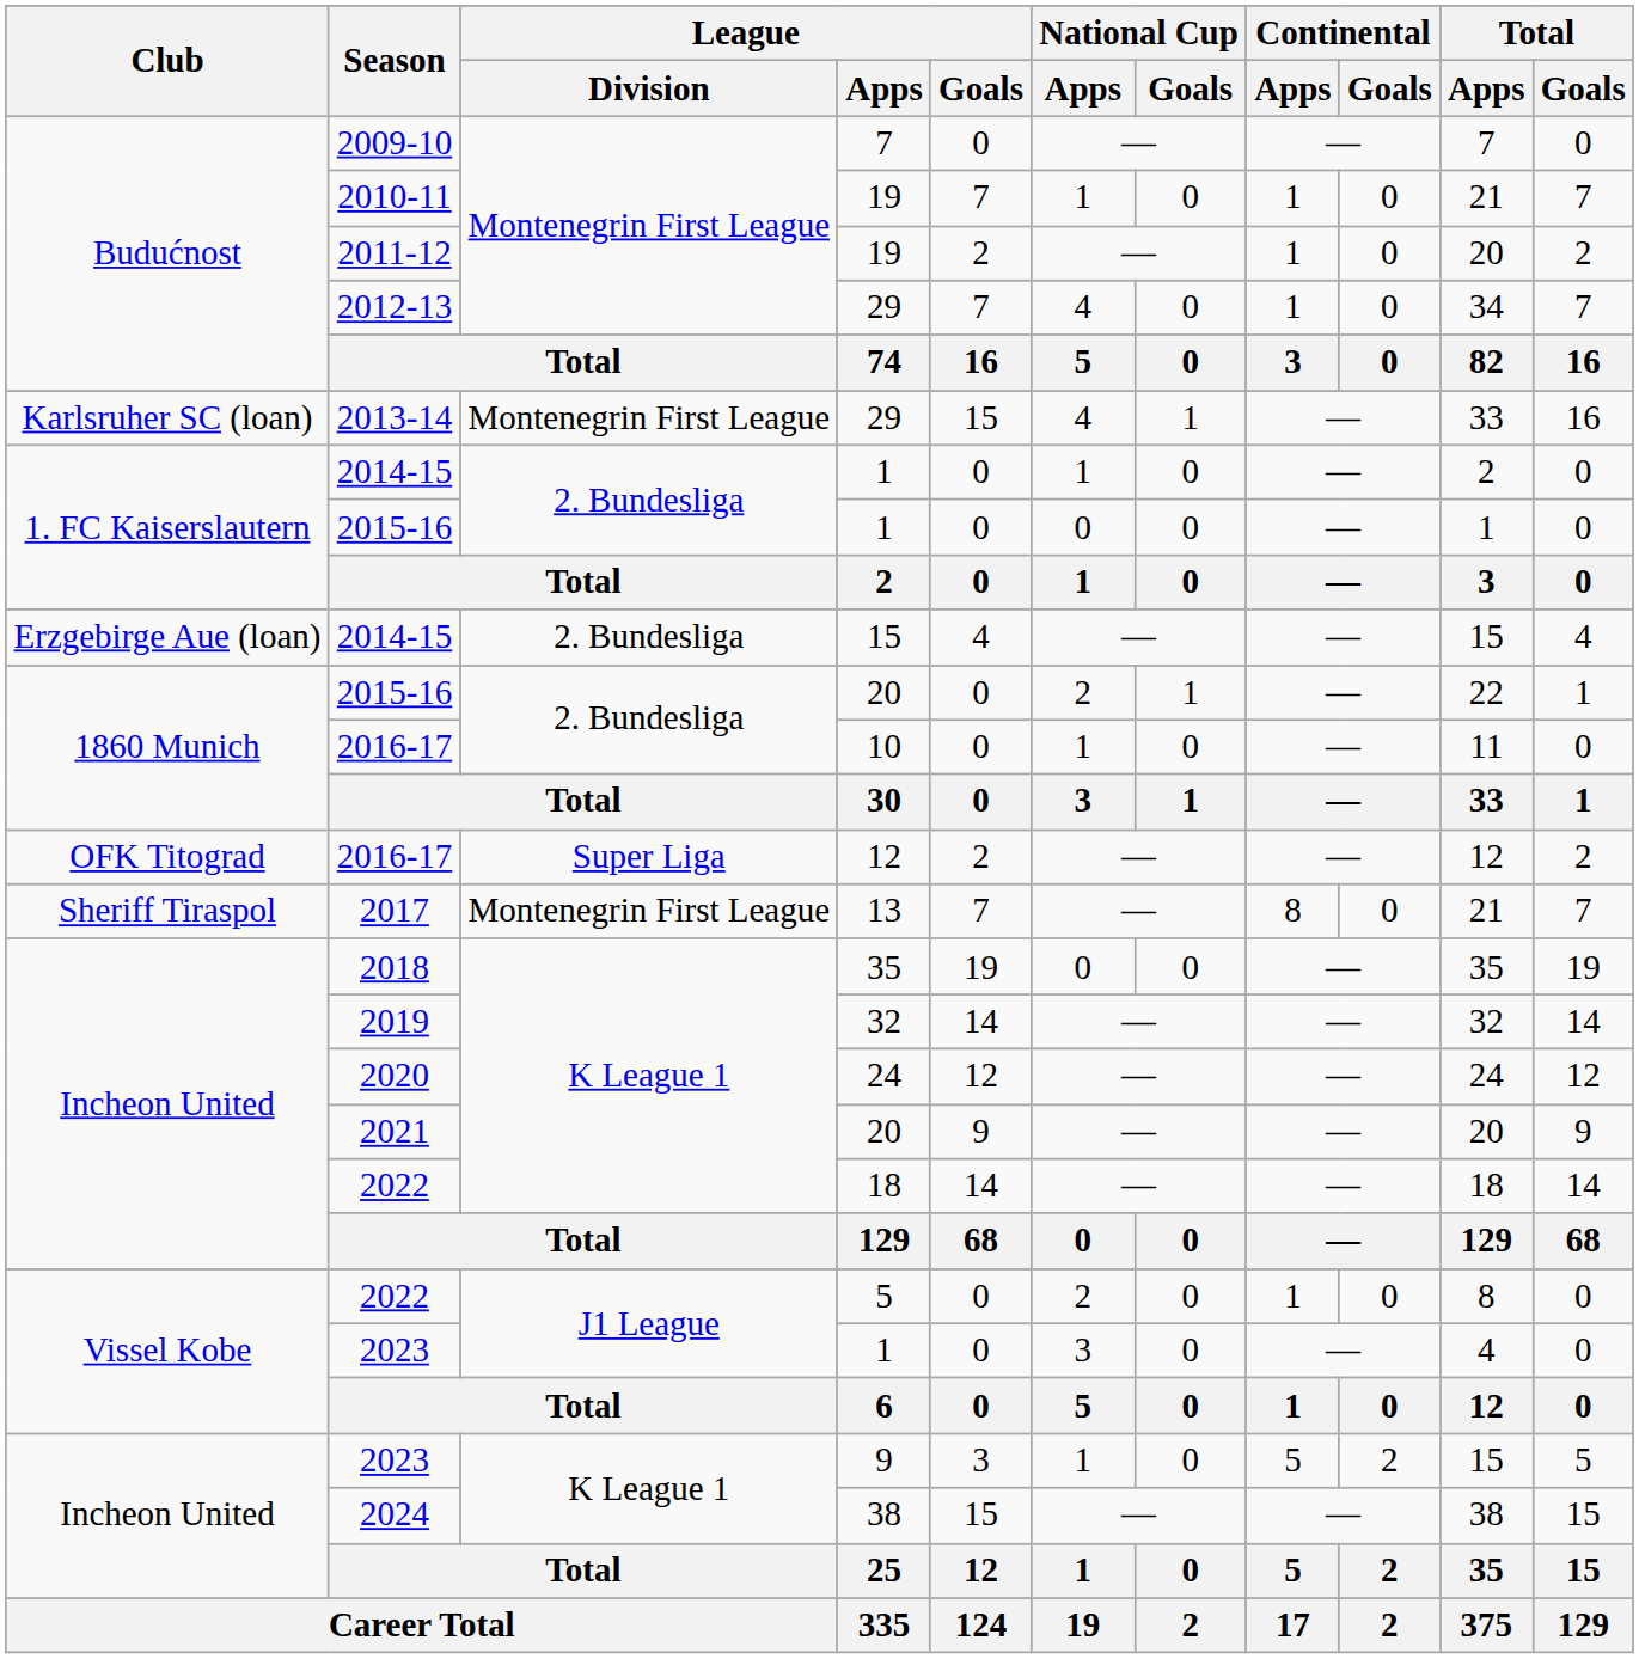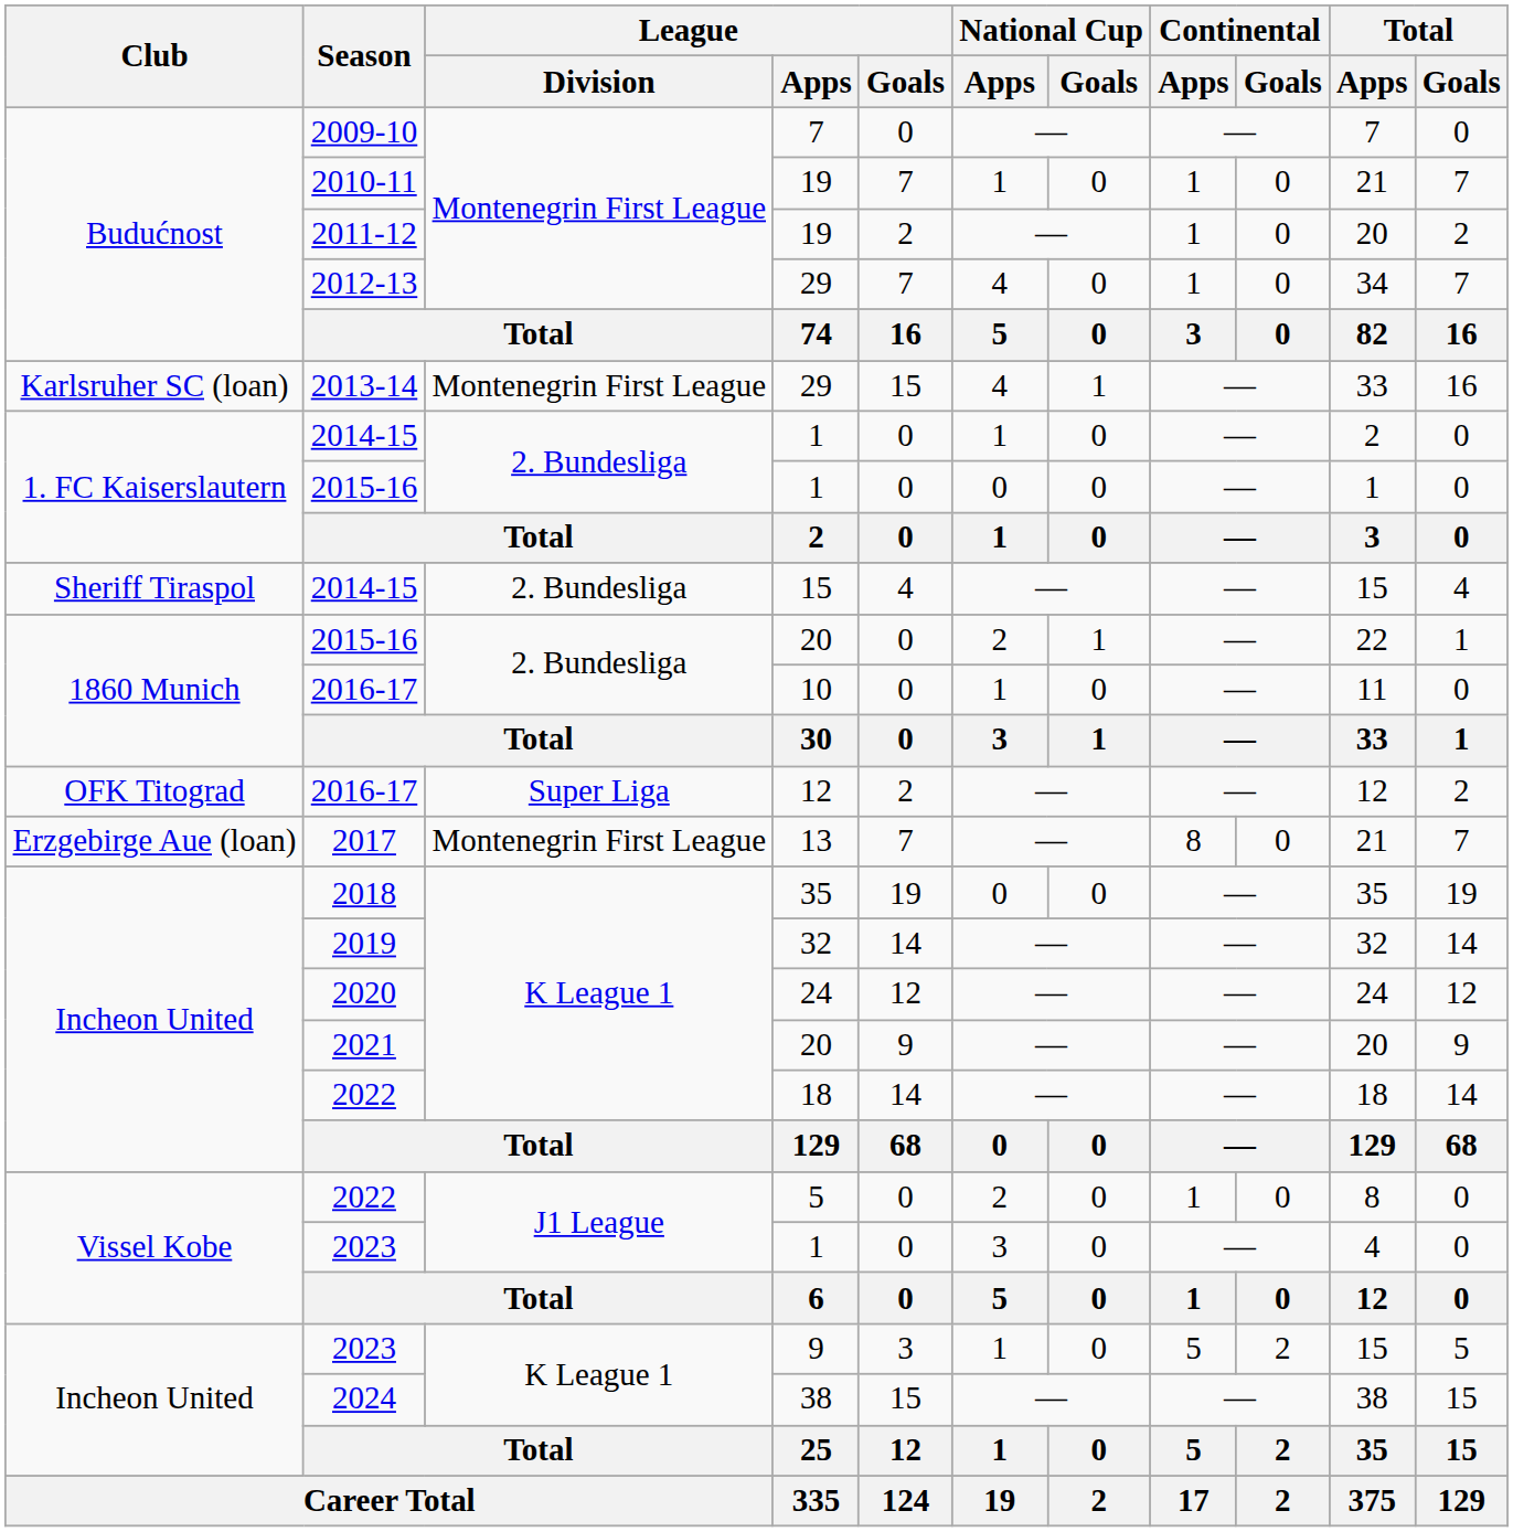2014-15 / 15 | Club: Erzgebirge Aue (loan) -> Sheriff Tiraspol
2017 | Club: Sheriff Tiraspol -> Erzgebirge Aue (loan)
